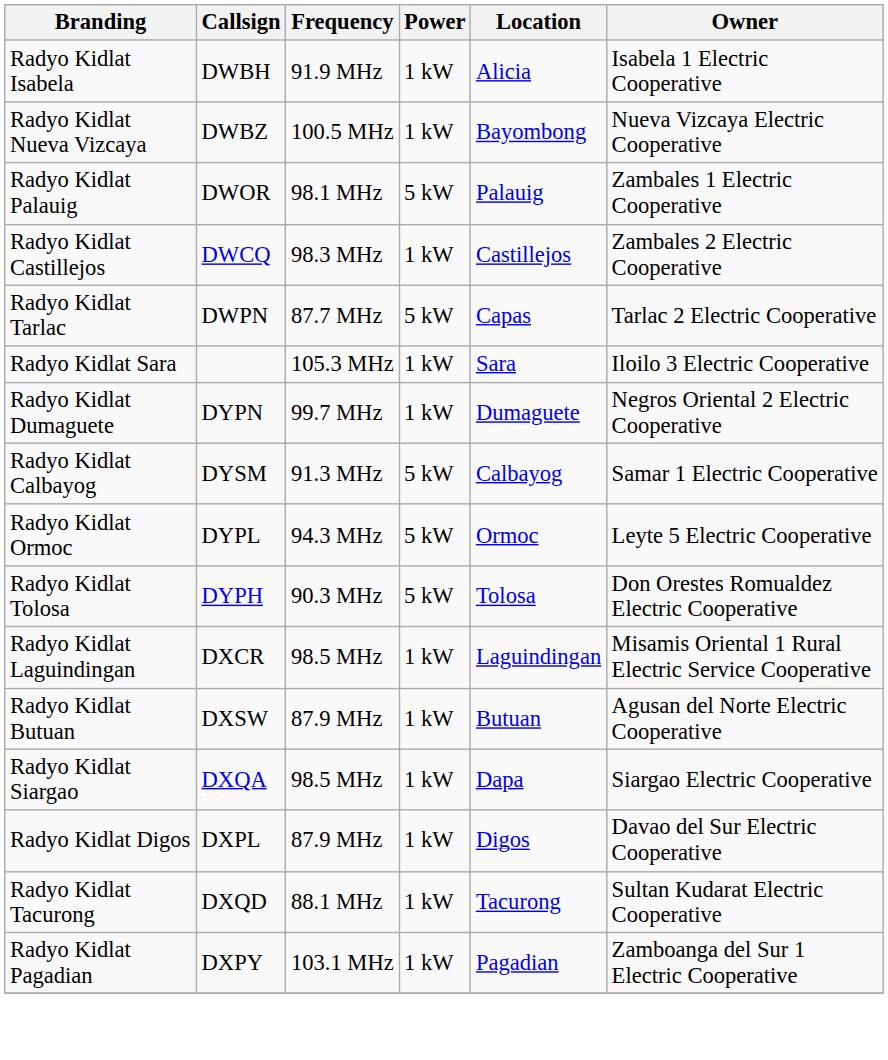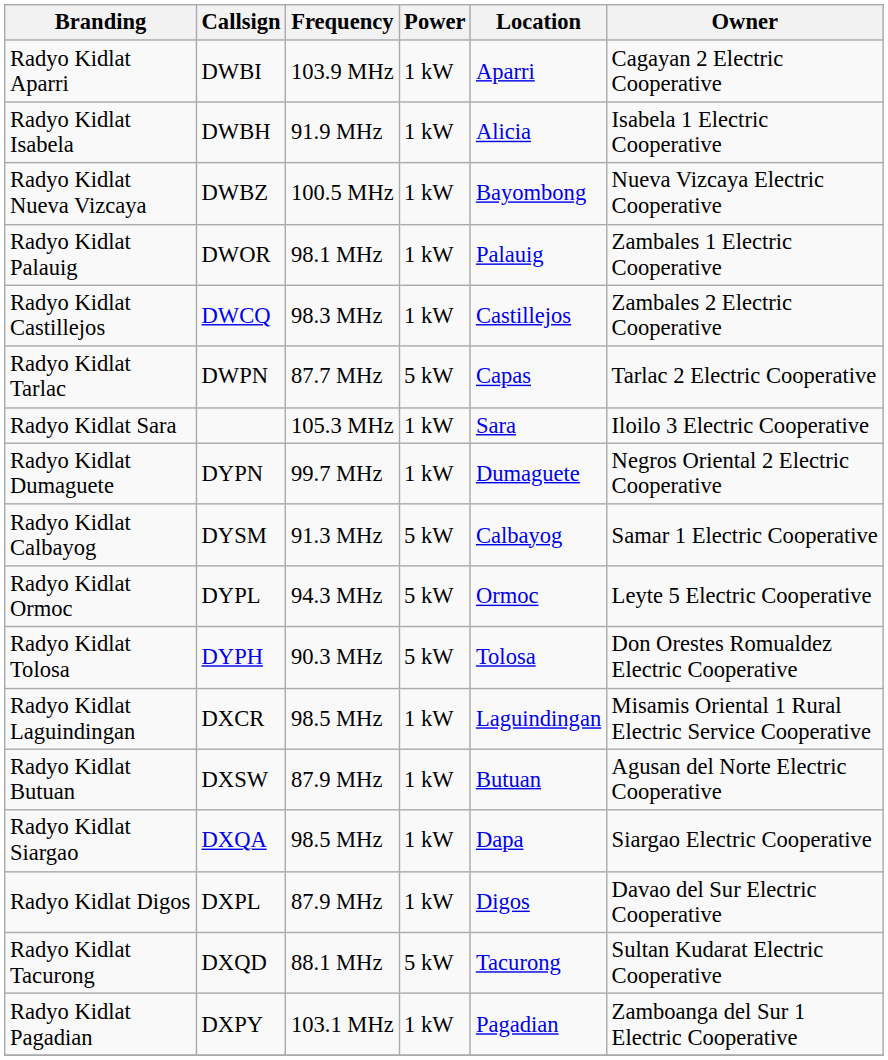+ row: Radyo Kidlat Aparri | DWBI | 103.9 MHz | 1 kW | Aparri | Cagayan 2 Electric Cooperative
Radyo Kidlat Palauig | Power: 5 kW -> 1 kW
Radyo Kidlat Tacurong | Power: 1 kW -> 5 kW
